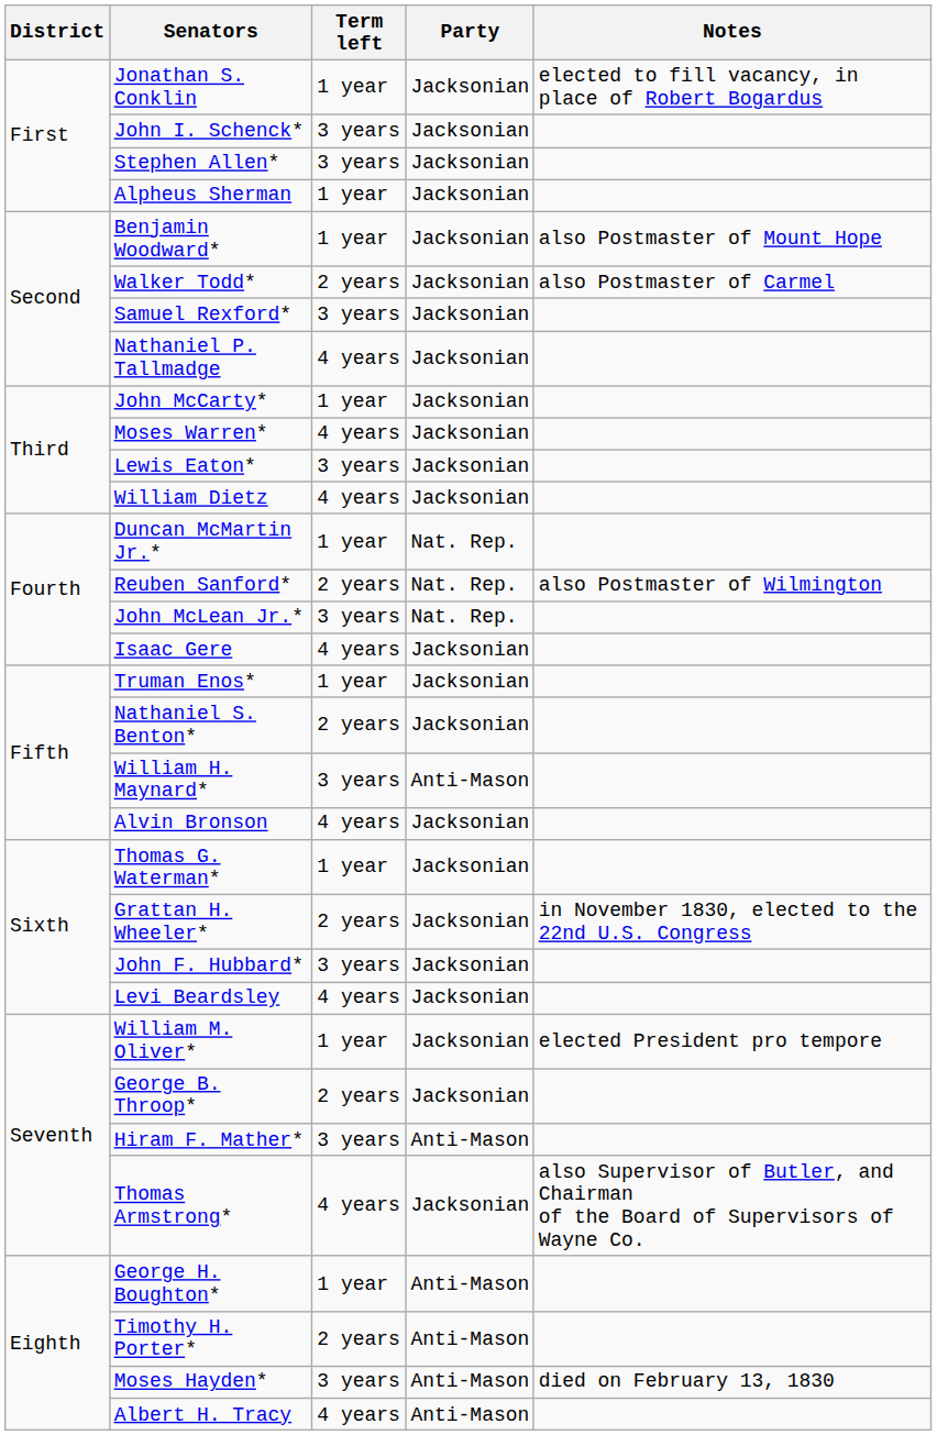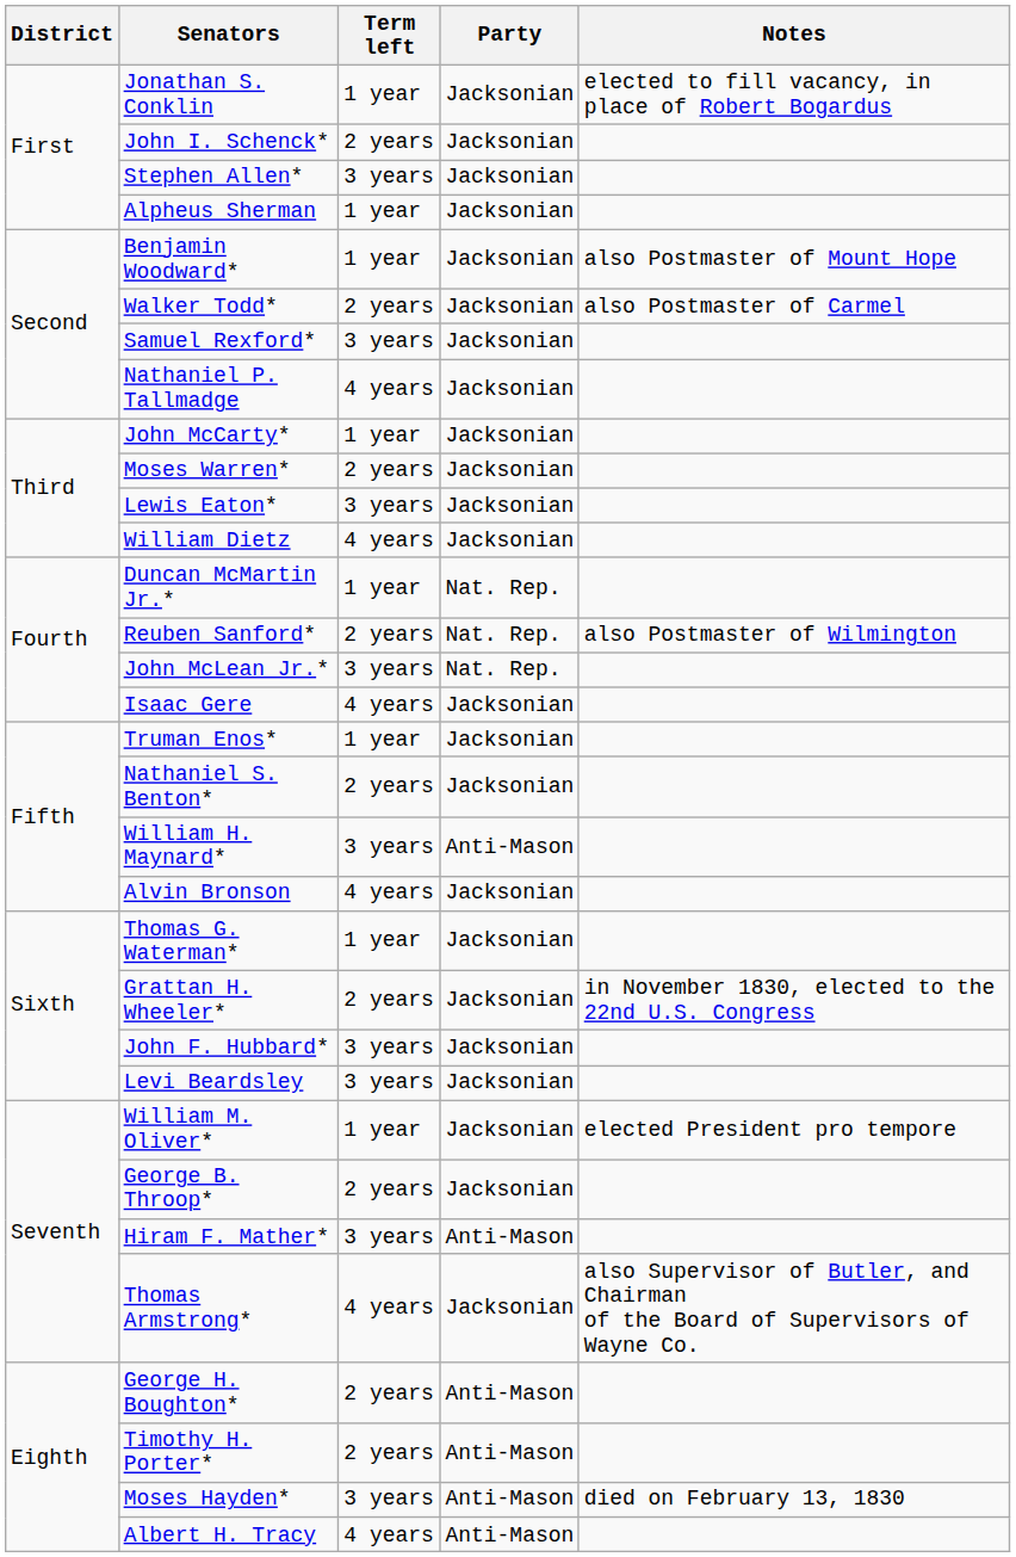John I. Schenck* | Term left: 3 years -> 2 years
Moses Warren* | Term left: 4 years -> 2 years
Levi Beardsley | Term left: 4 years -> 3 years
George H. Boughton* | Term left: 1 year -> 2 years
